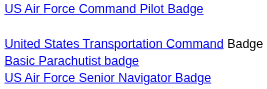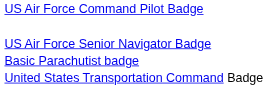rows swapped: US Air Force Senior Navigator Badge <-> United States Transportation Command Badge
